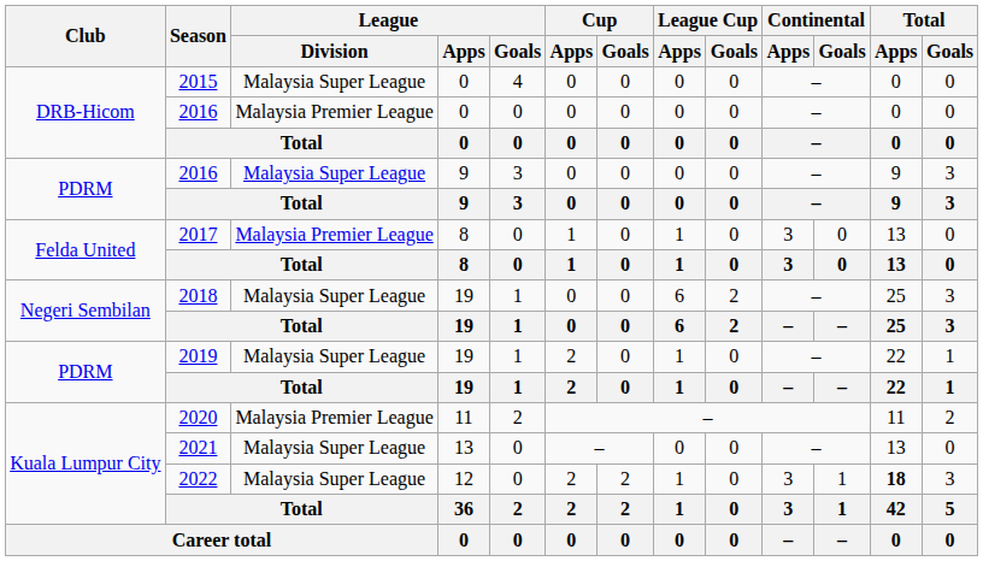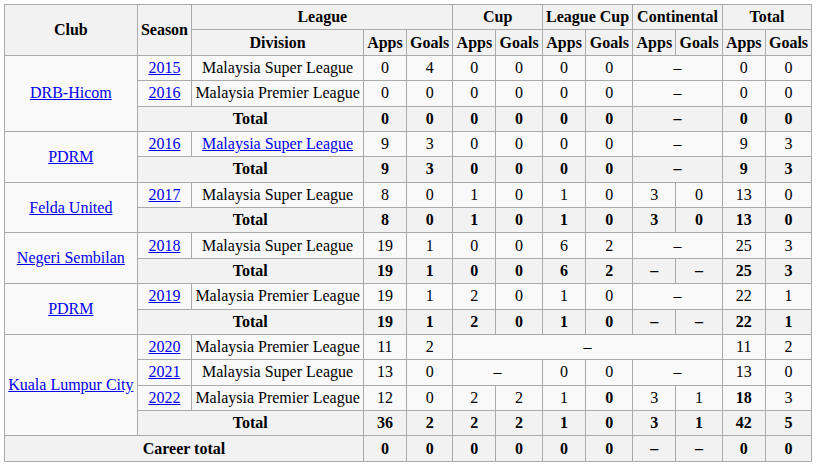2017 | League / Division: Malaysia Premier League -> Malaysia Super League
2019 | League / Division: Malaysia Super League -> Malaysia Premier League
2022 | League / Division: Malaysia Super League -> Malaysia Premier League
2022 | League Cup / Goals: normal -> bold
